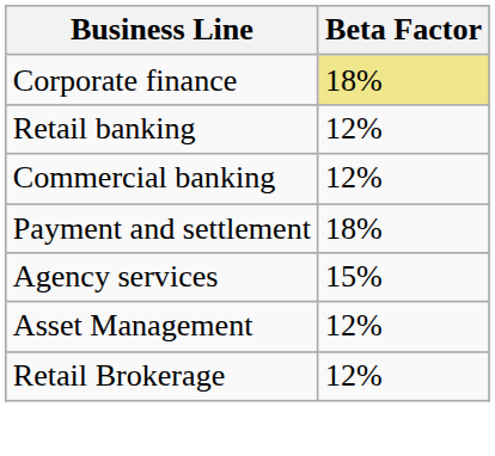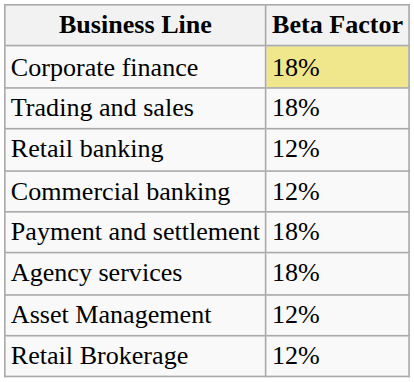+ row: Trading and sales | 18%
Agency services | Beta Factor: 15% -> 18%
